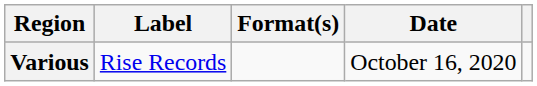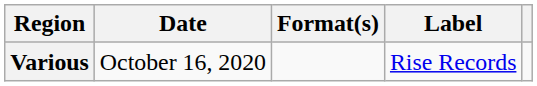columns swapped: Date <-> Label
